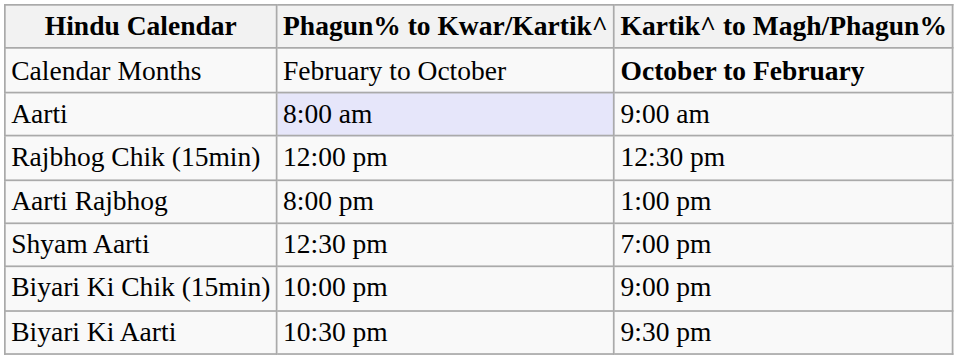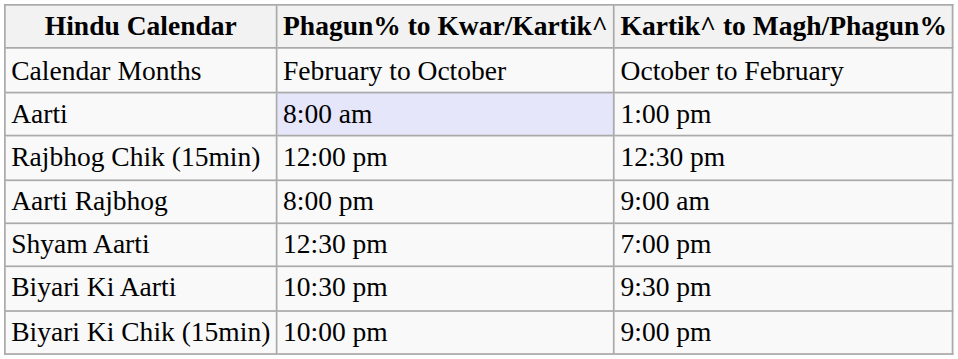Calendar Months | Kartik^ to Magh/Phagun%: bold -> normal
Aarti | Kartik^ to Magh/Phagun%: 9:00 am -> 1:00 pm
Aarti Rajbhog | Kartik^ to Magh/Phagun%: 1:00 pm -> 9:00 am
rows swapped: Biyari Ki Chik (15min) <-> Biyari Ki Aarti
